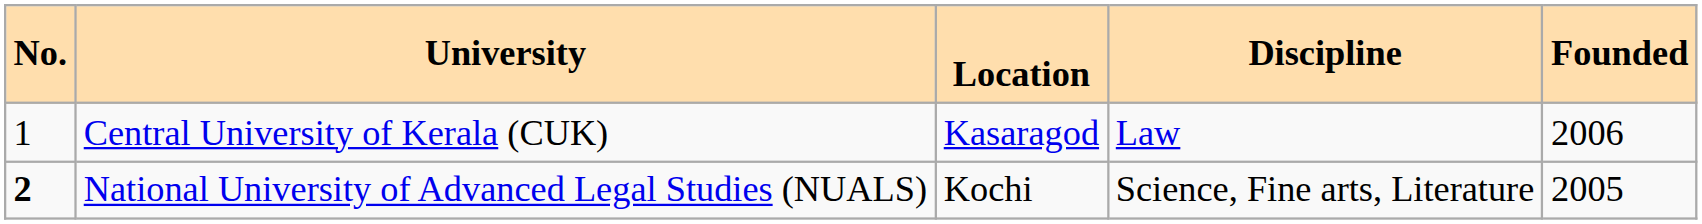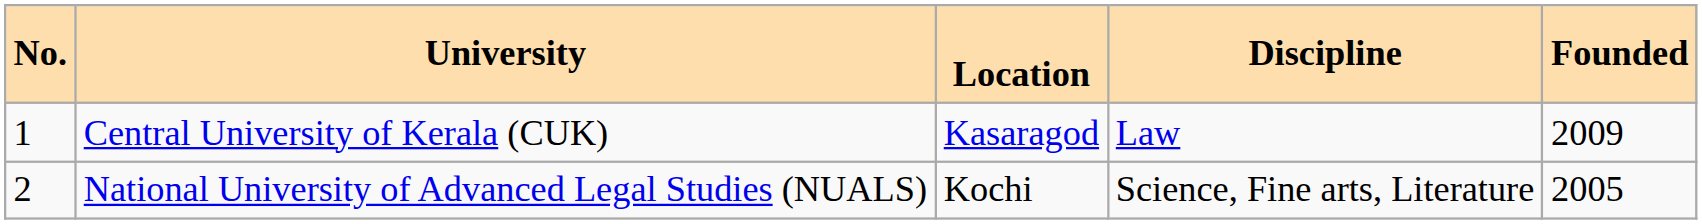Central University of Kerala (CUK) | Founded: 2006 -> 2009
National University of Advanced Legal Studies (NUALS) | No.: bold -> normal
